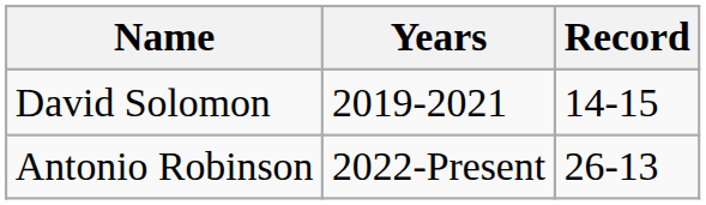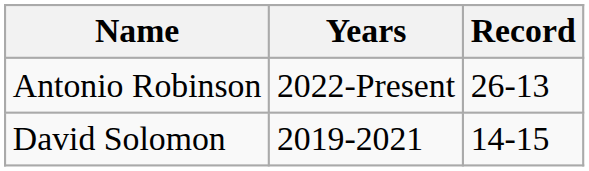rows swapped: David Solomon <-> Antonio Robinson
